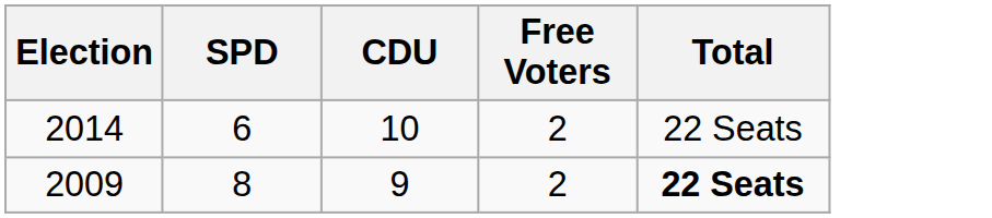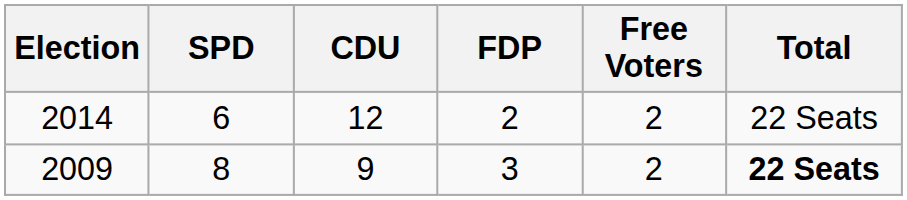+ column: FDP | 2 | 3
2014 | CDU: 10 -> 12
